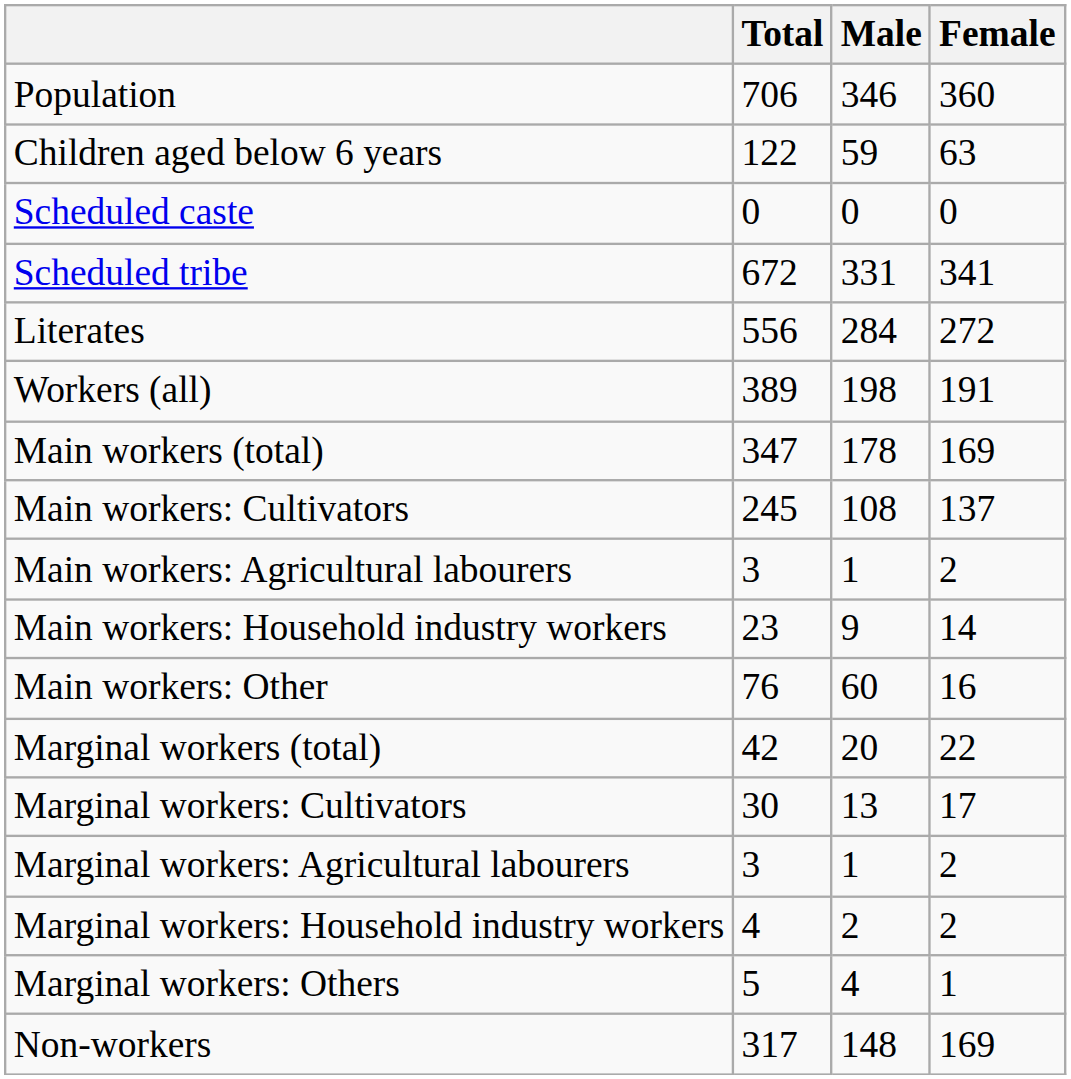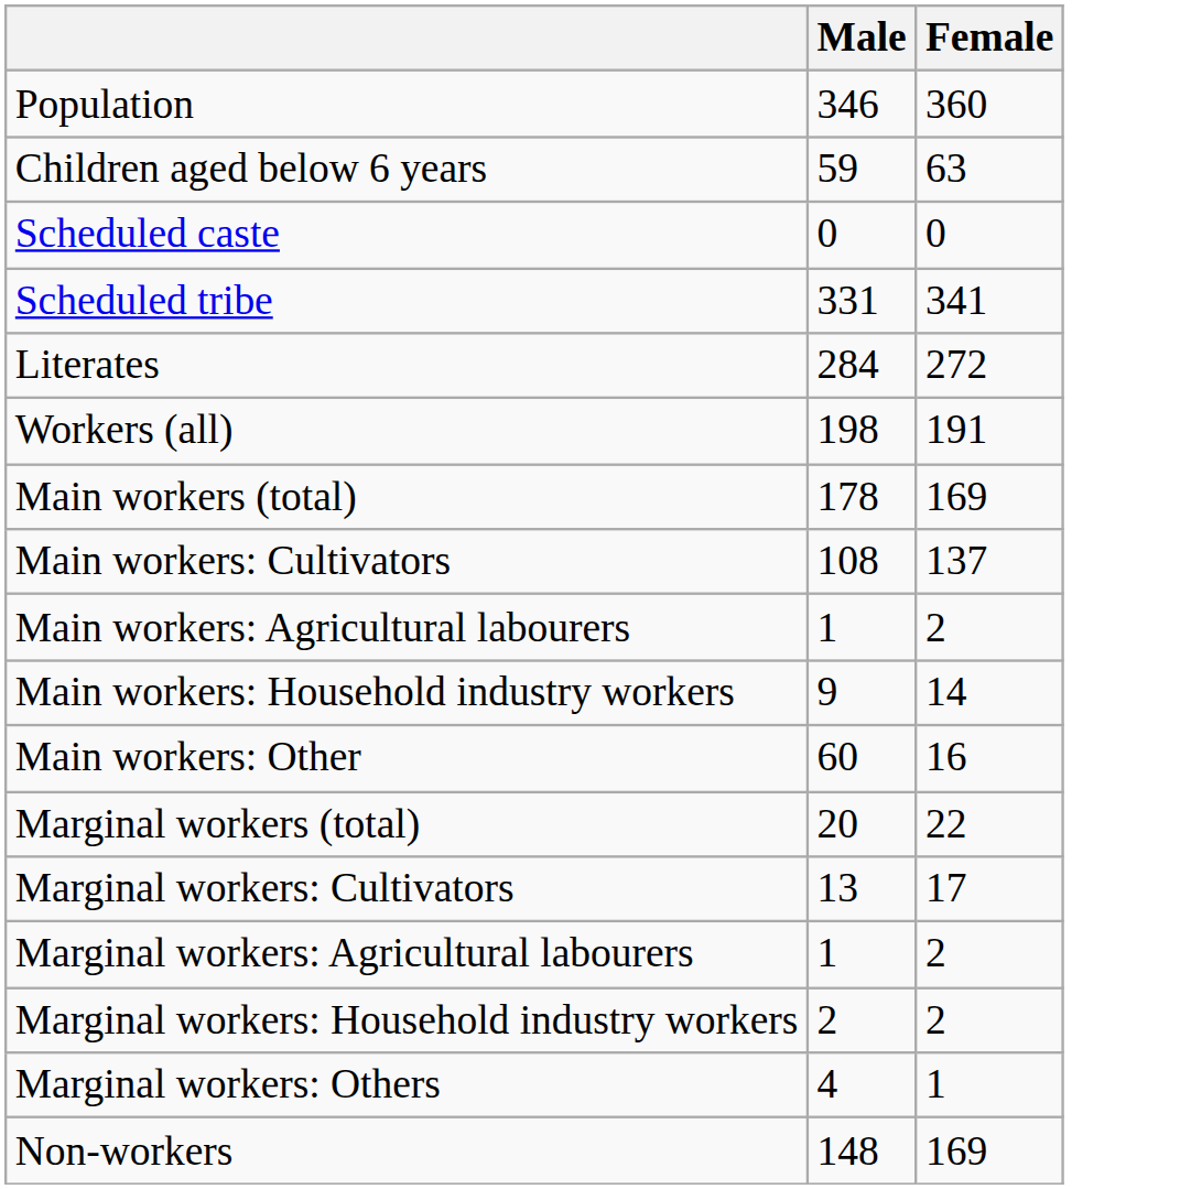- column: Total | 706 | 122 | 0 | 672 | 556 | 389 | 347 | 245 | 3 | 23 | 76 | 42 | 30 | 3 | 4 | 5 | 317
